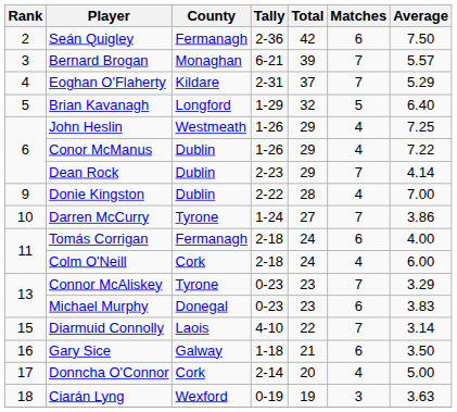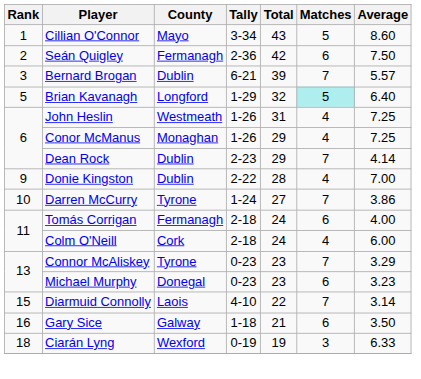+ row: 1 | Cillian O'Connor | Mayo | 3-34 | 43 | 5 | 8.60
Bernard Brogan | County: Monaghan -> Dublin
- row: 4 | Eoghan O'Flaherty | Kildare | 2-31 | 37 | 7 | 5.29
Brian Kavanagh | Matches: no background -> paleturquoise background
John Heslin | Total: 29 -> 31
Conor McManus | County: Dublin -> Monaghan
Conor McManus | Average: 7.22 -> 7.25
Michael Murphy | Average: 3.83 -> 3.23
- row: 17 | Donncha O'Connor | Cork | 2-14 | 20 | 4 | 5.00
Ciarán Lyng | Average: 3.63 -> 6.33
